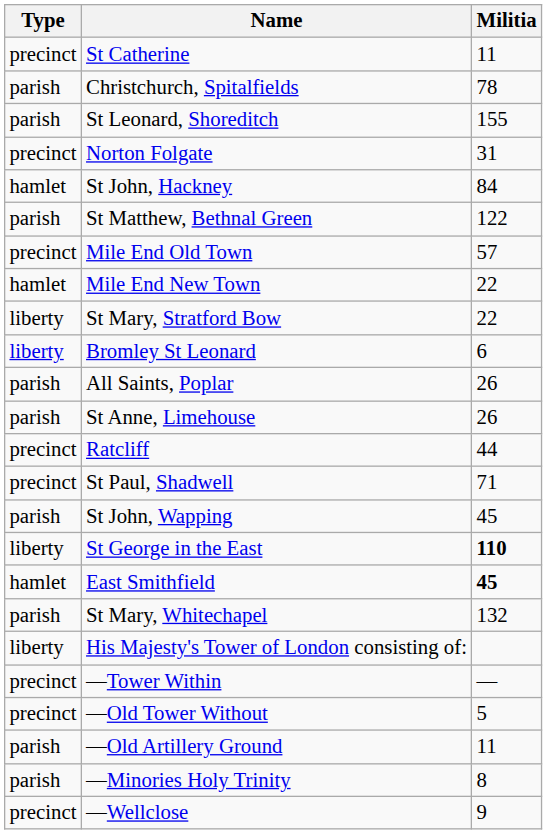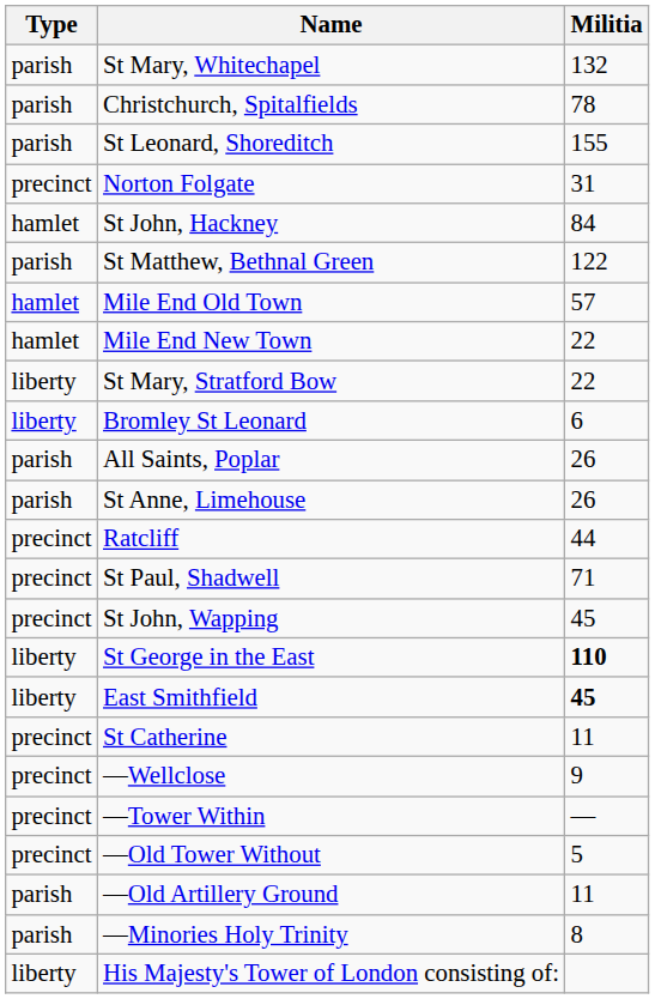rows swapped: St Mary, Whitechapel <-> St Catherine
Mile End Old Town | Type: precinct -> hamlet
St John, Wapping | Type: parish -> precinct
East Smithfield | Type: hamlet -> liberty
rows swapped: His Majesty's Tower of London consisting of: <-> —Wellclose
